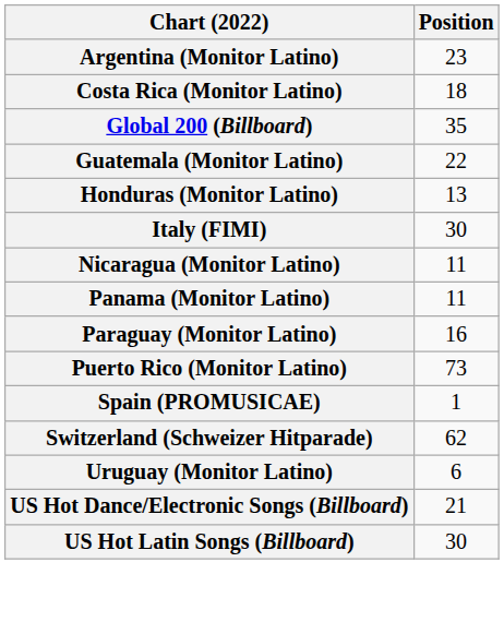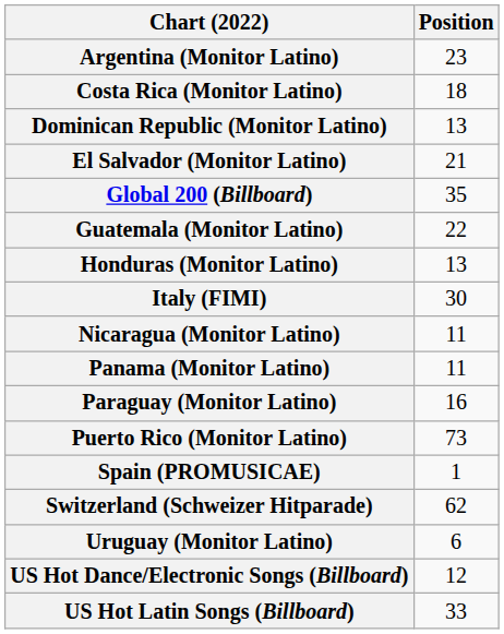+ row: Dominican Republic (Monitor Latino) | 13
+ row: El Salvador (Monitor Latino) | 21
US Hot Dance/Electronic Songs (Billboard) | Position: 21 -> 12
US Hot Latin Songs (Billboard) | Position: 30 -> 33
